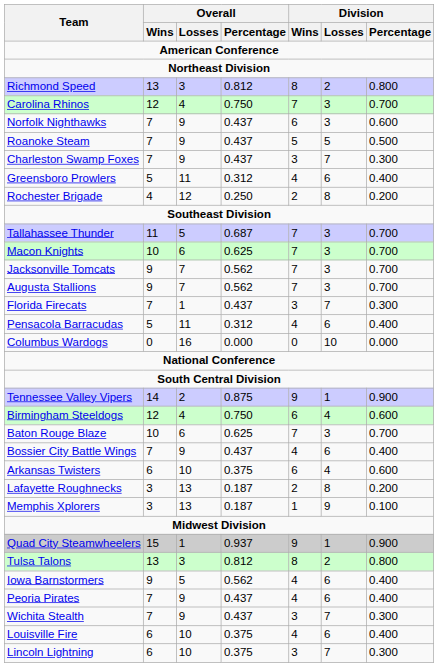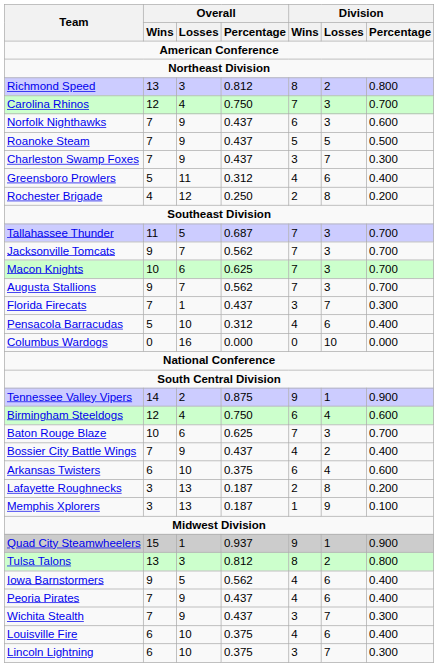rows swapped: Macon Knights <-> Jacksonville Tomcats
Pensacola Barracudas | Overall / Losses: 11 -> 10
Bossier City Battle Wings | Division / Losses: 6 -> 2
